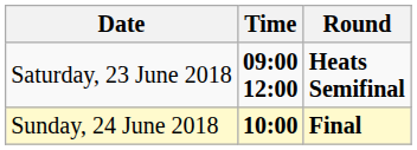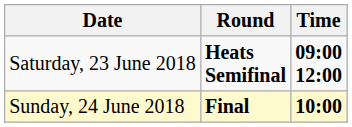columns swapped: Time <-> Round
